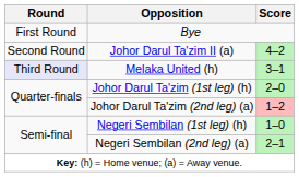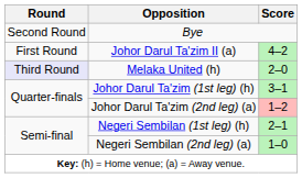Bye | Round: First Round -> Second Round
Johor Darul Ta'zim II (a) | Round: Second Round -> First Round
Melaka United (h) | Score: 3–1 -> 2–0
Johor Darul Ta'zim (1st leg) (h) | Score: 2–0 -> 3–1
Negeri Sembilan (1st leg) (h) | Score: 1–0 -> 2–1
Negeri Sembilan (2nd leg) (a) | Score: 2–1 -> 1–0
